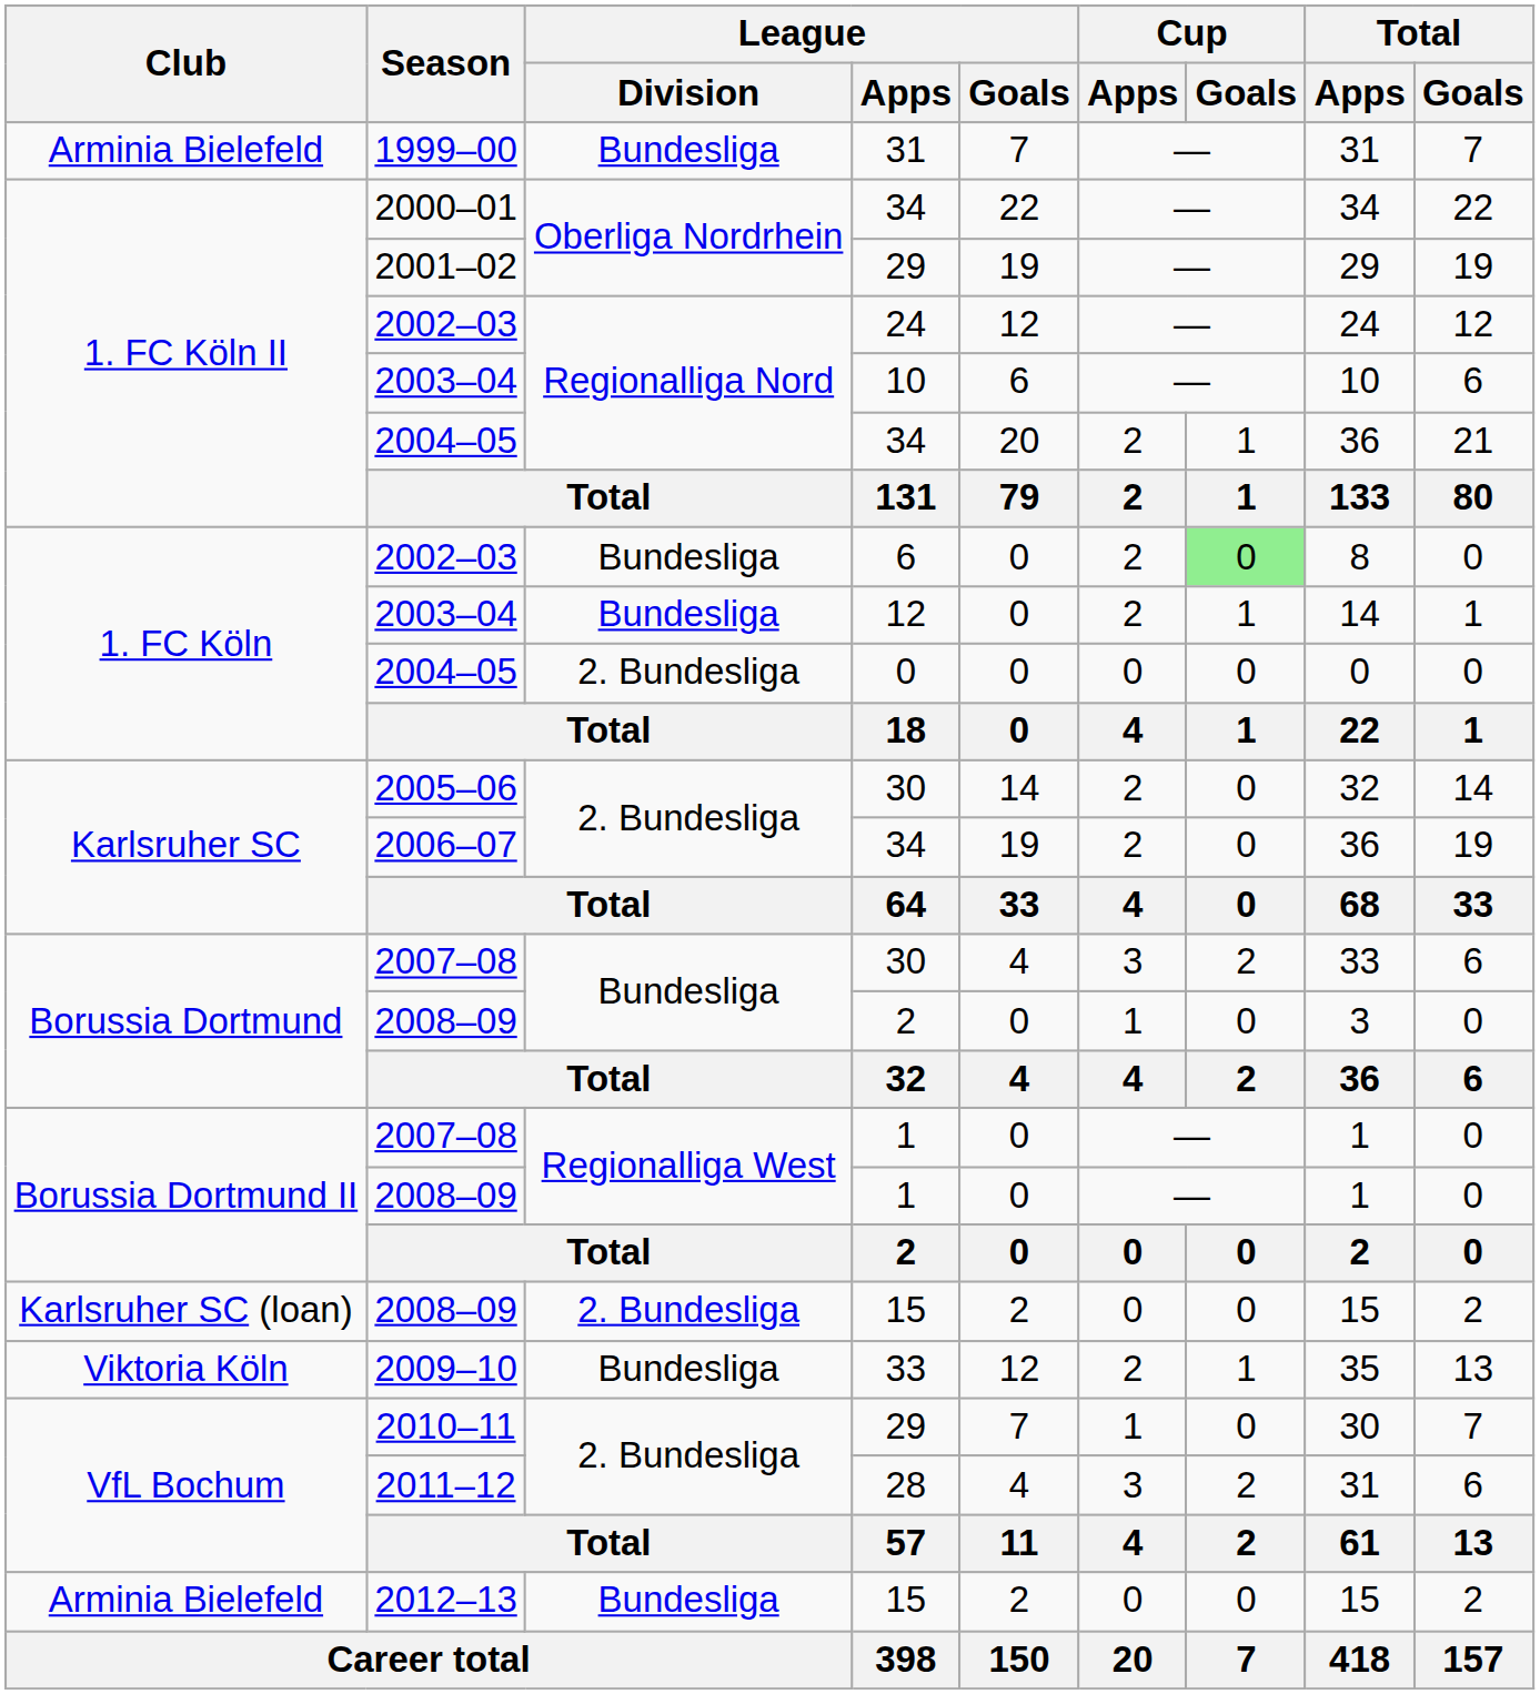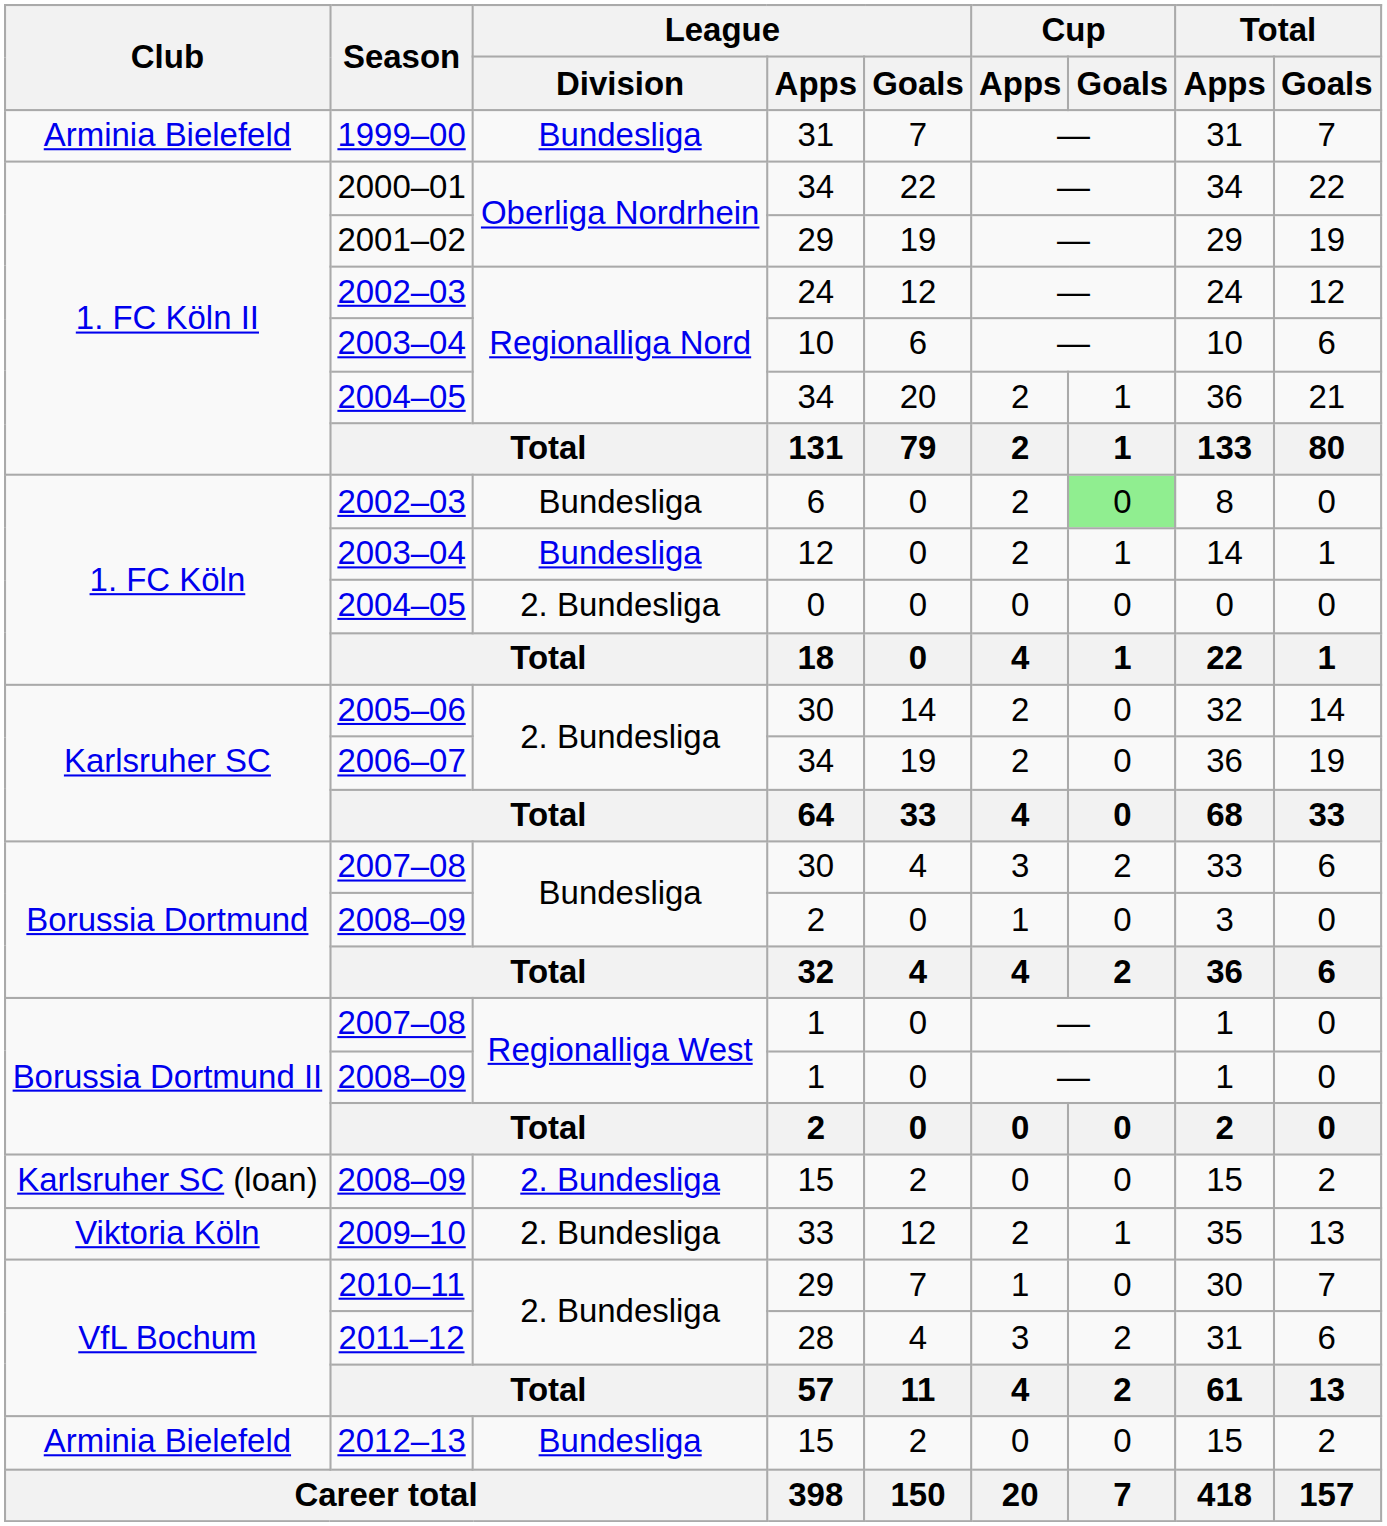2009–10 | League / Division: Bundesliga -> 2. Bundesliga
